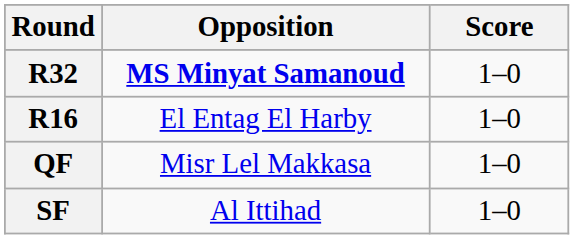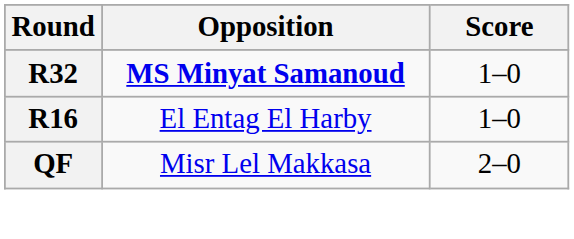QF | Score: 1–0 -> 2–0
- row: SF | Al Ittihad | 1–0
